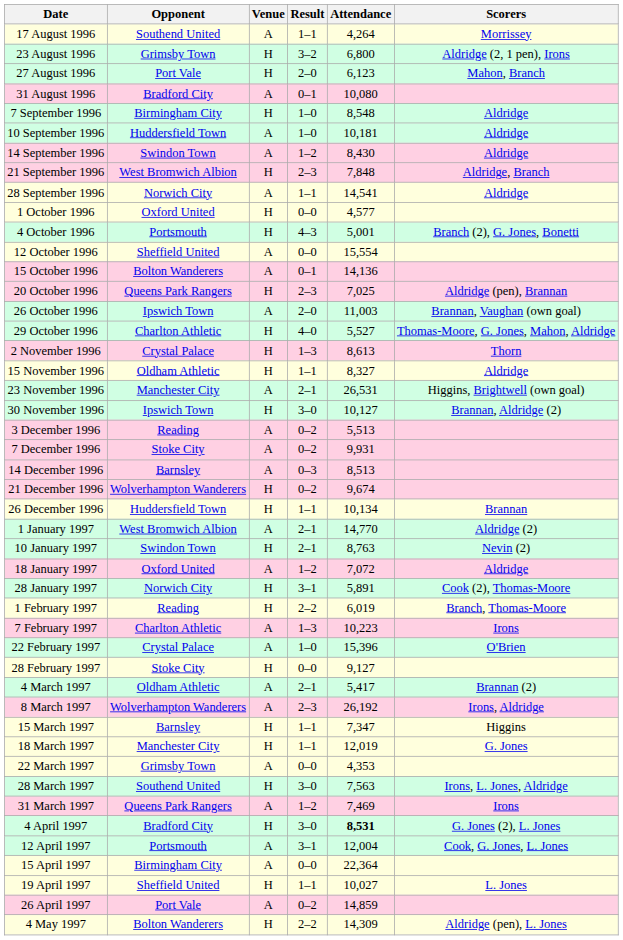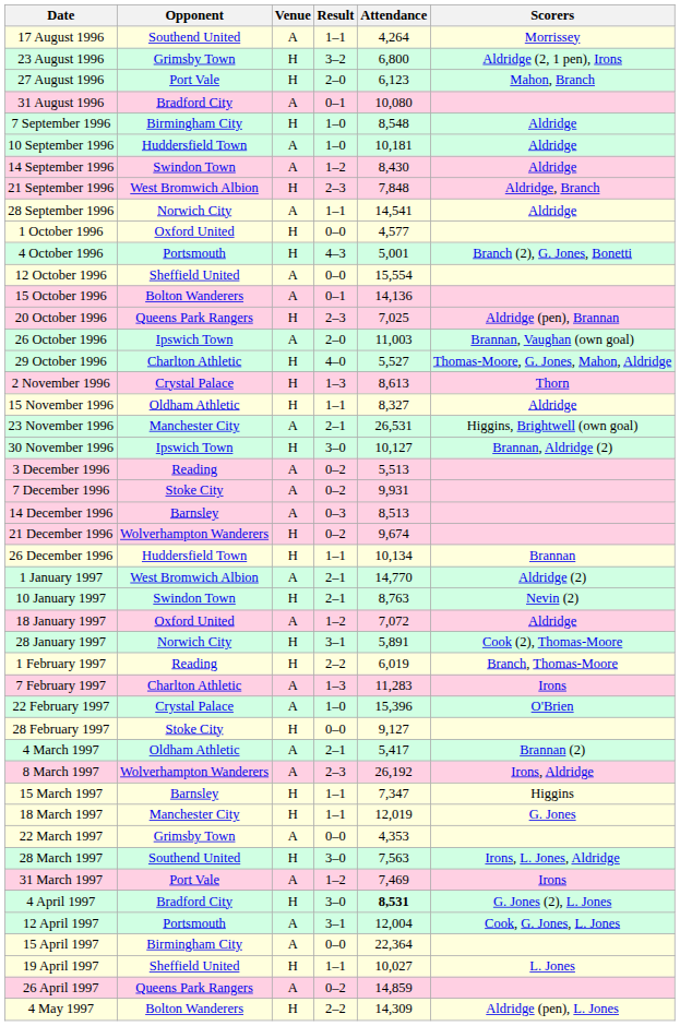7 February 1997 | Attendance: 10,223 -> 11,283
31 March 1997 | Opponent: Queens Park Rangers -> Port Vale
26 April 1997 | Opponent: Port Vale -> Queens Park Rangers
